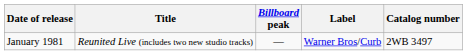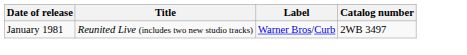- column: Billboard peak | —
